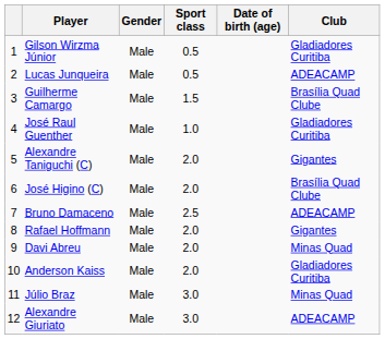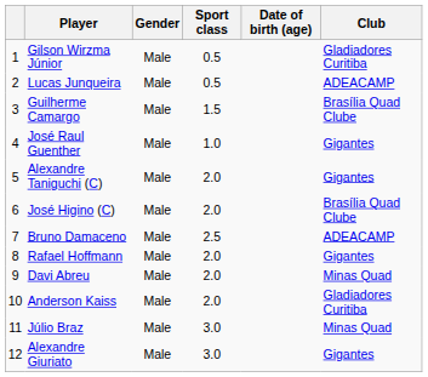José Raul Guenther | Club: Gladiadores Curitiba -> Gigantes
Alexandre Giuriato | Club: ADEACAMP -> Gigantes
